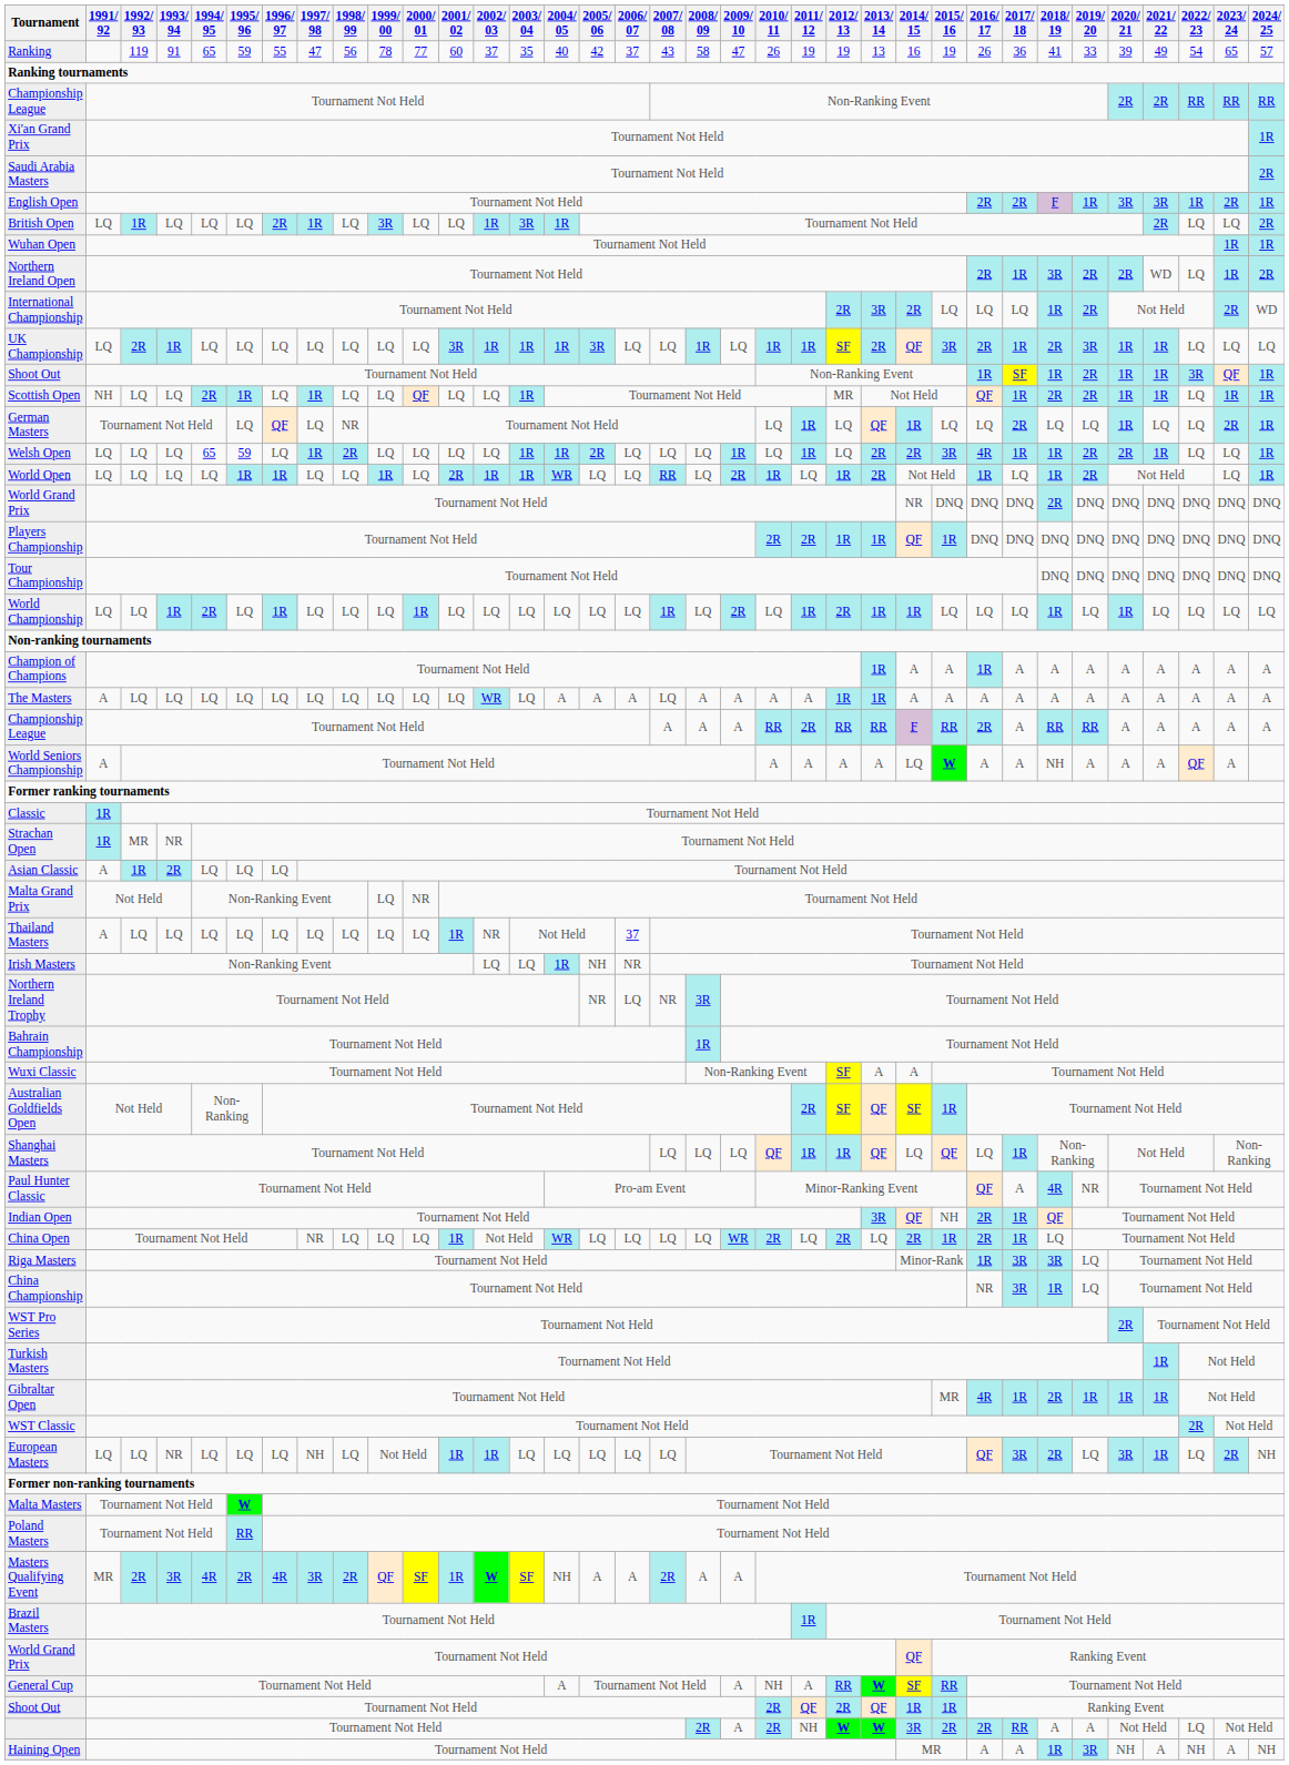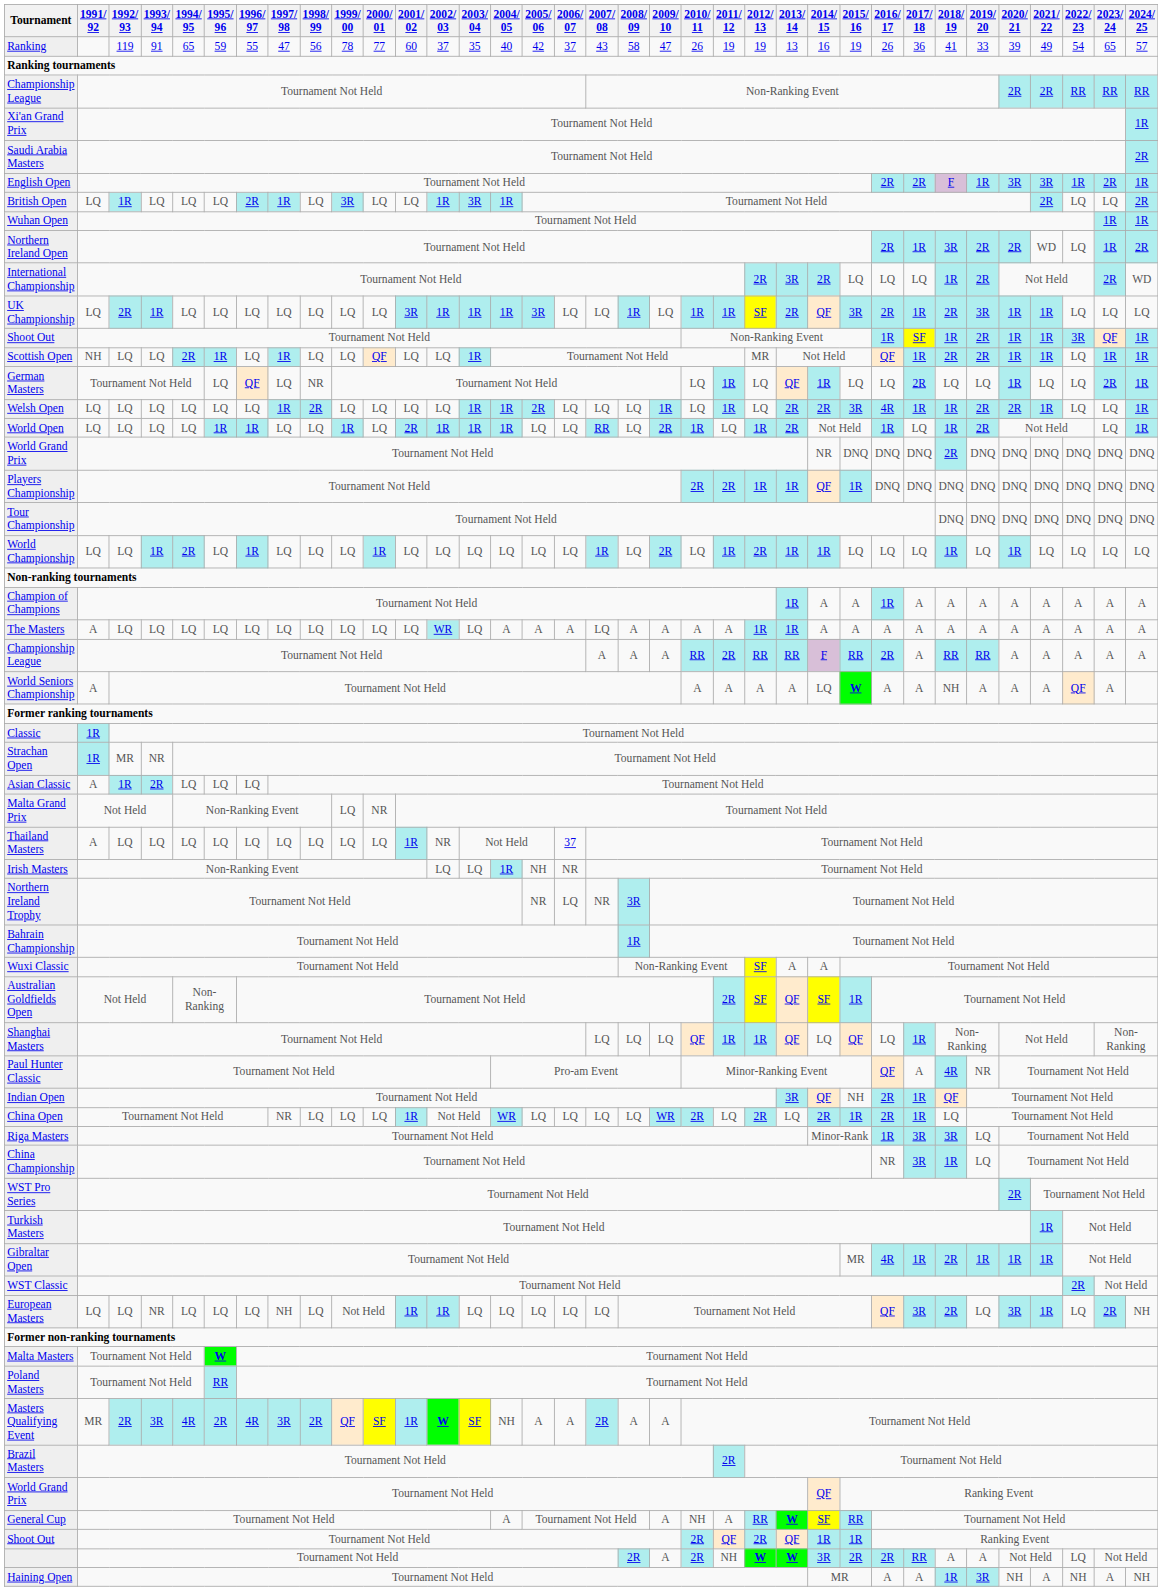Welsh Open | 1994/ 95: 65 -> LQ
Welsh Open | 1995/ 96: 59 -> LQ
World Open | 2004/ 05: WR -> 1R
Brazil Masters | 2011/ 12: 1R -> 2R
